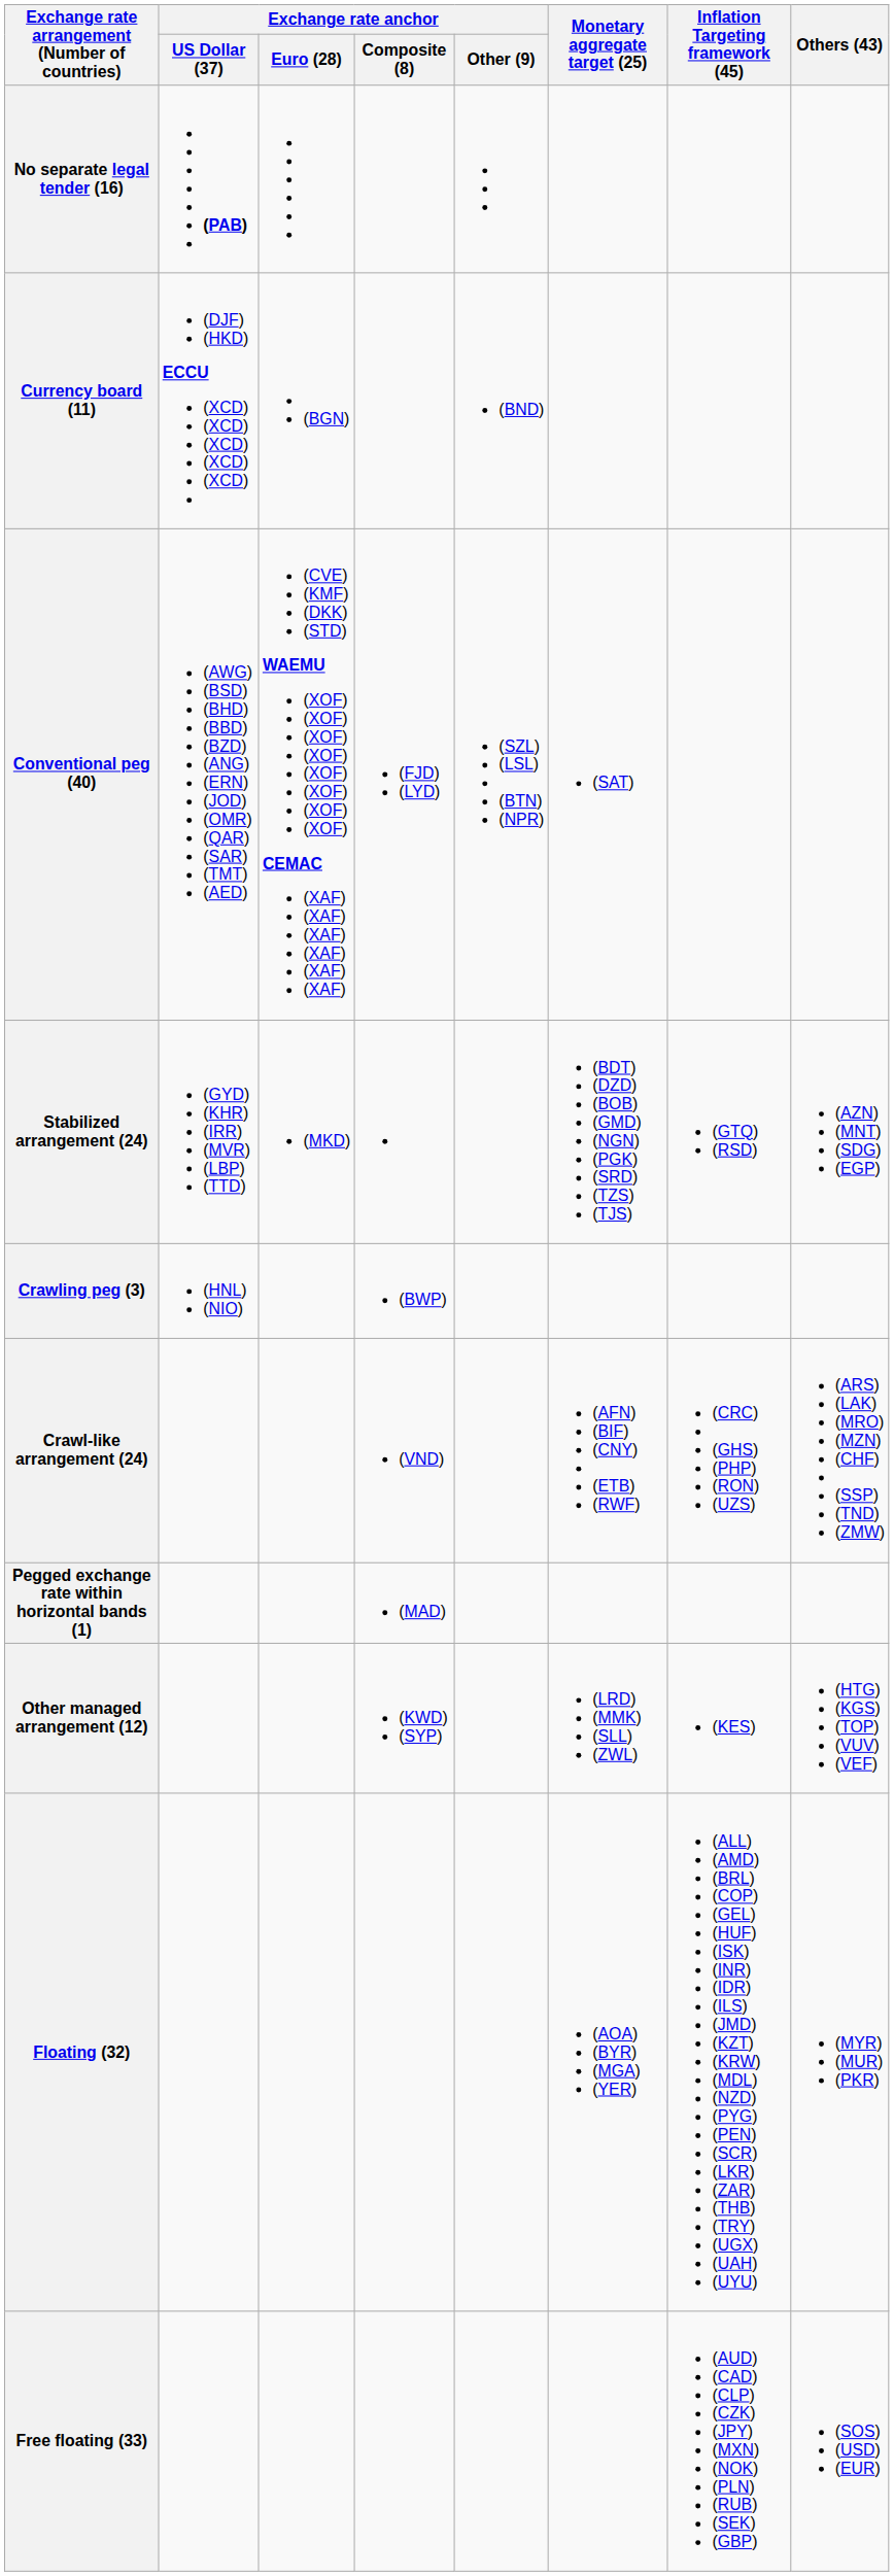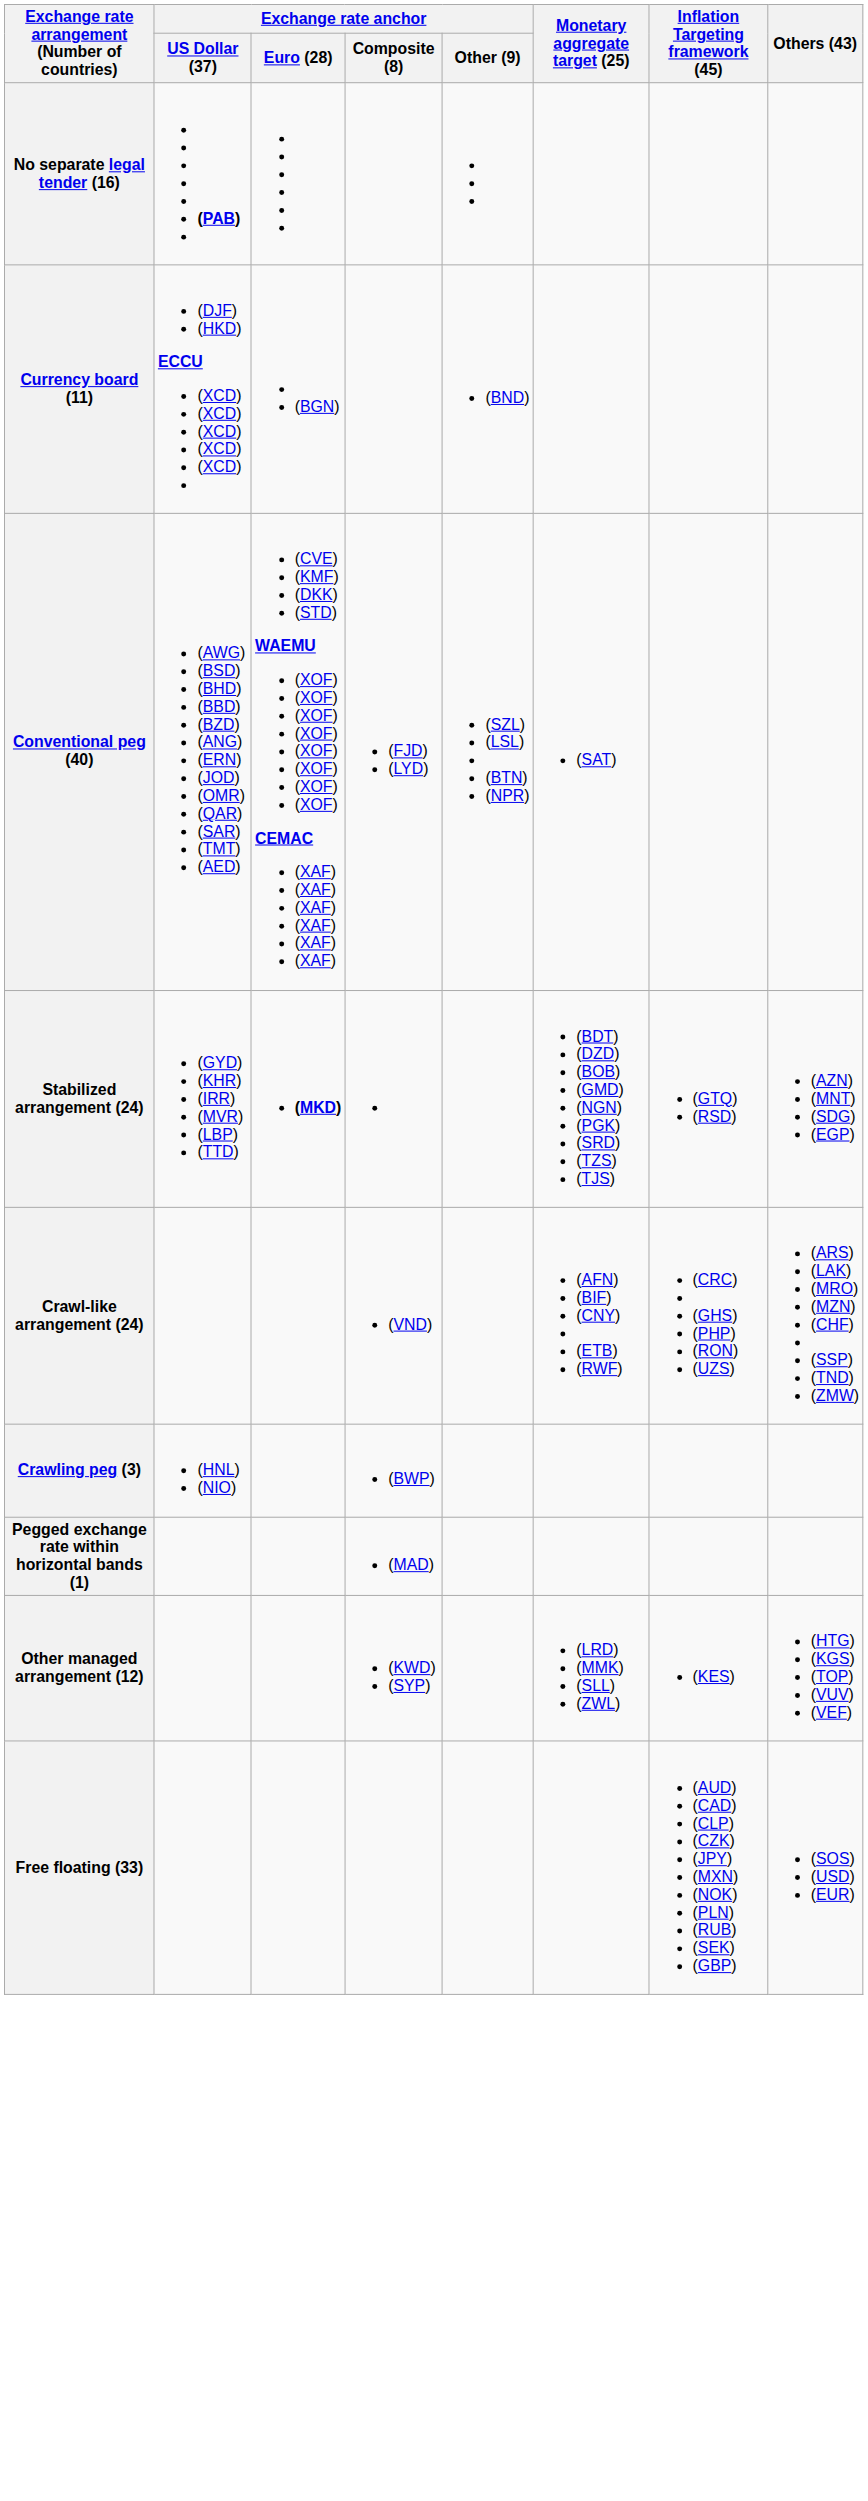Stabilized arrangement (24) | Exchange rate anchor / Euro (28): normal -> bold
rows swapped: Crawling peg (3) <-> Crawl-like arrangement (24)
- row: Floating (32) | (AOA) (BYR) (MGA) (YER) | (ALL) (AMD) (BRL) (COP) (GEL) (HUF) (ISK) (INR) (IDR) (ILS) (JMD) (KZT) (KRW) (MDL) (NZD) (PYG) (PEN) (SCR) (LKR) (ZAR) (THB) (TRY) (UGX) (UAH) (UYU) | (MYR) (MUR) (PKR)
